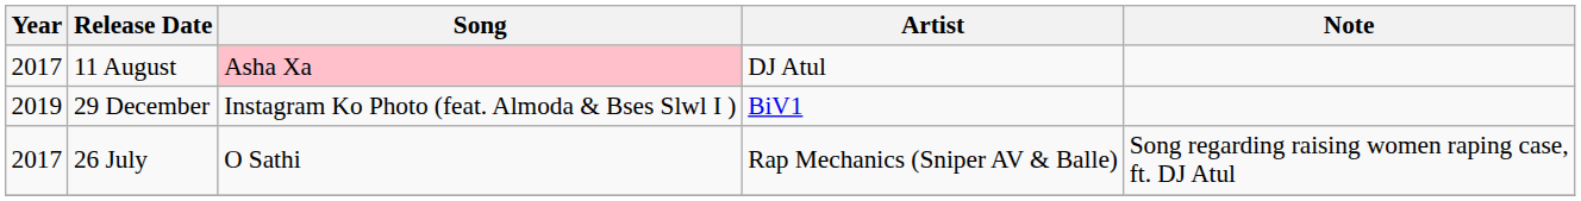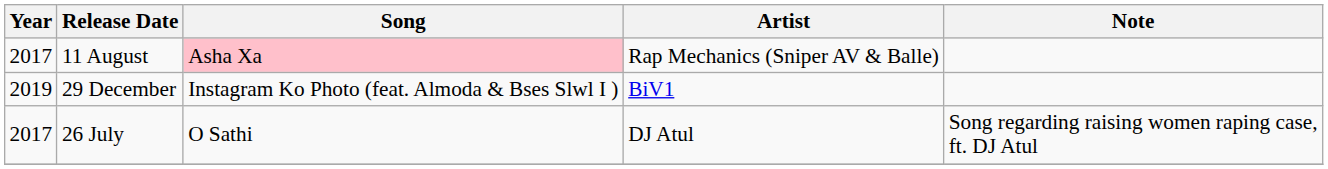11 August | Artist: DJ Atul -> Rap Mechanics (Sniper AV & Balle)
26 July | Artist: Rap Mechanics (Sniper AV & Balle) -> DJ Atul
